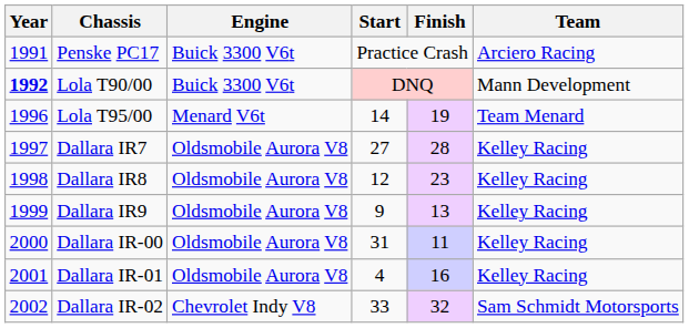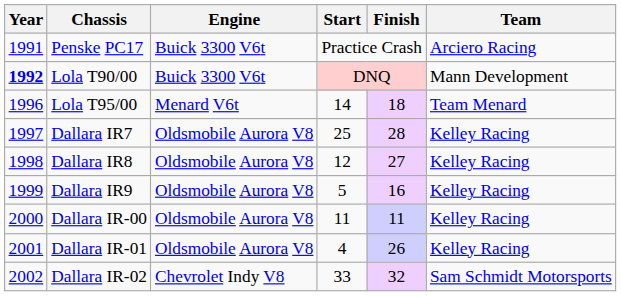Lola T95/00 | Finish: 19 -> 18
Dallara IR7 | Start: 27 -> 25
Dallara IR8 | Finish: 23 -> 27
Dallara IR9 | Start: 9 -> 5
Dallara IR9 | Finish: 13 -> 16
Dallara IR-00 | Start: 31 -> 11
Dallara IR-01 | Finish: 16 -> 26
